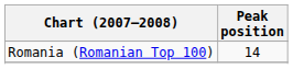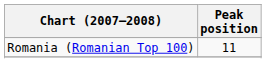Romania (Romanian Top 100) | Peak position: 14 -> 11
